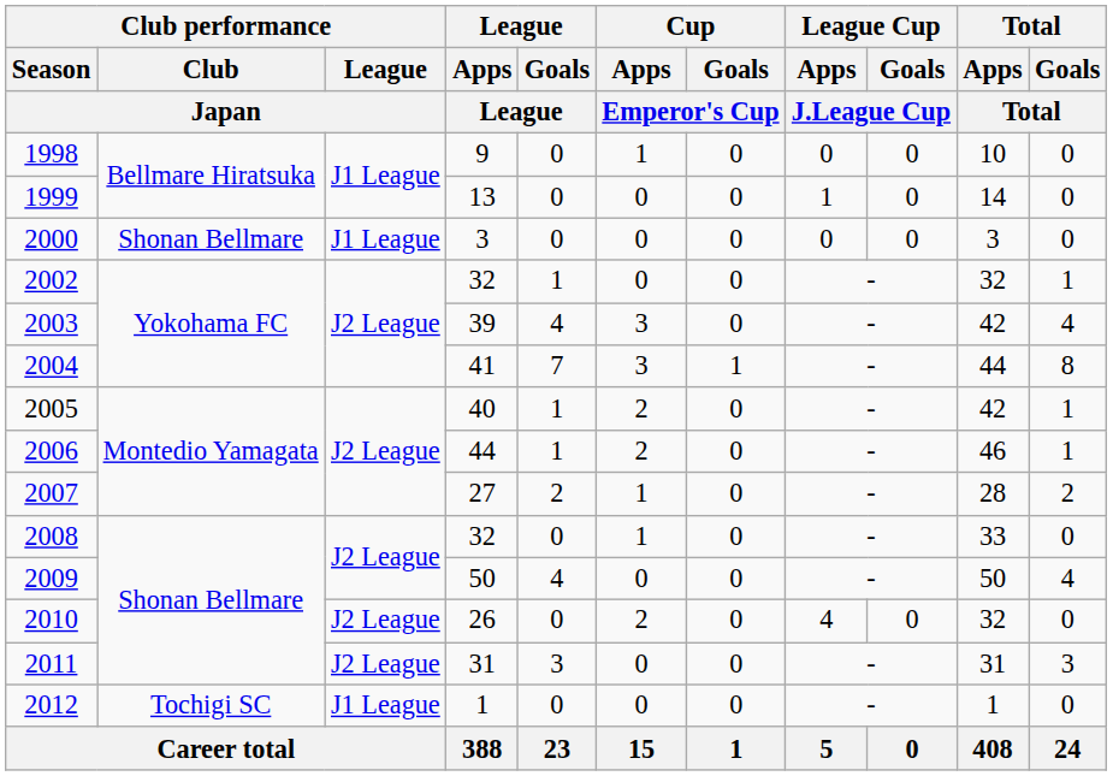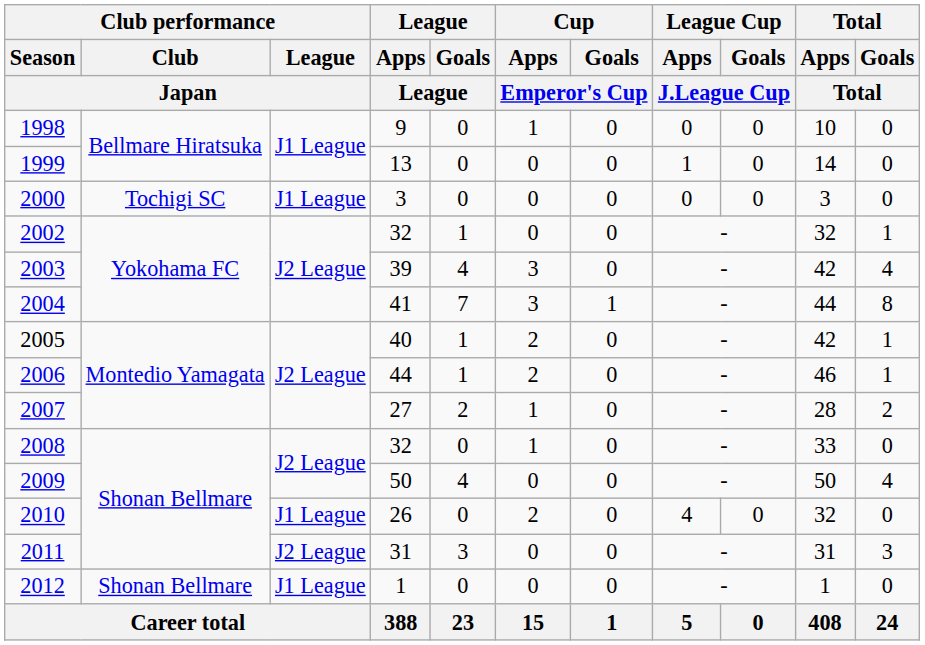2000 | Club performance / Club / Japan: Shonan Bellmare -> Tochigi SC
2010 | Club performance / League / Japan: J2 League -> J1 League
2012 | Club performance / Club / Japan: Tochigi SC -> Shonan Bellmare
